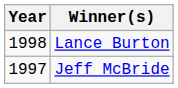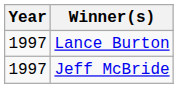Lance Burton | Year: 1998 -> 1997
